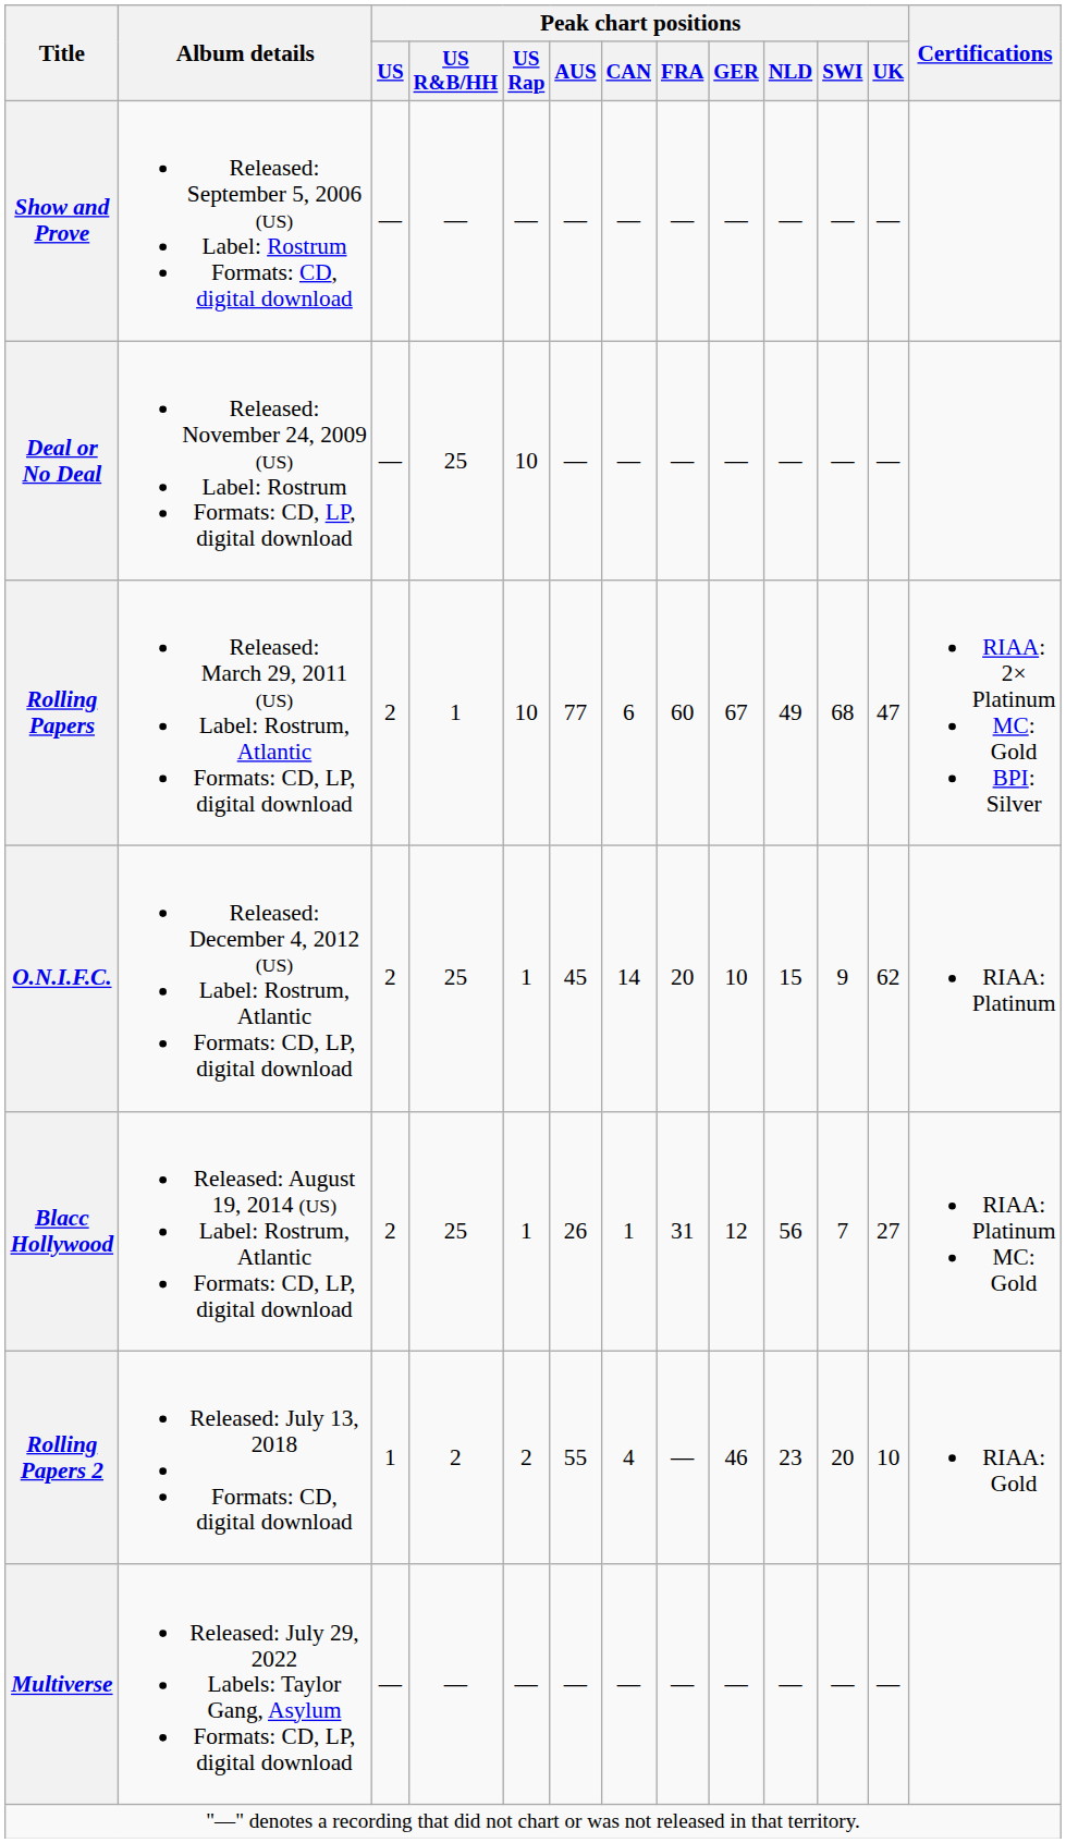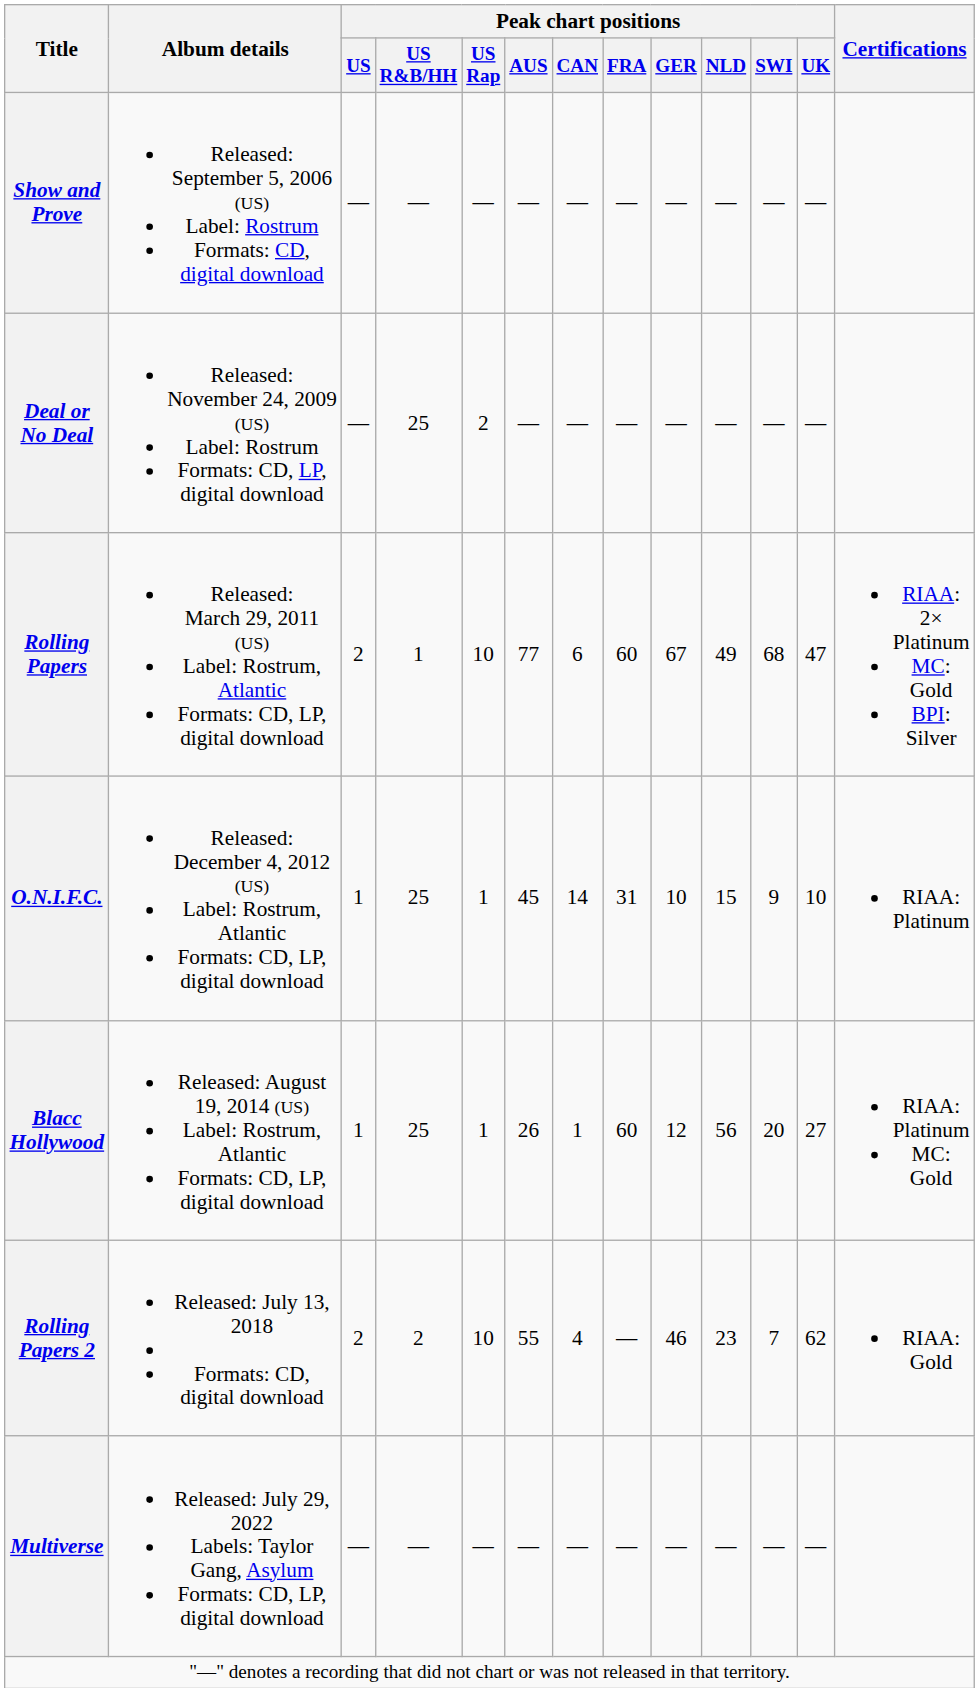Deal or No Deal | Peak chart positions / US Rap: 10 -> 2
O.N.I.F.C. | Peak chart positions / US: 2 -> 1
O.N.I.F.C. | Peak chart positions / FRA: 20 -> 31
O.N.I.F.C. | Peak chart positions / UK: 62 -> 10
Blacc Hollywood | Peak chart positions / US: 2 -> 1
Blacc Hollywood | Peak chart positions / FRA: 31 -> 60
Blacc Hollywood | Peak chart positions / SWI: 7 -> 20
Rolling Papers 2 | Peak chart positions / US: 1 -> 2
Rolling Papers 2 | Peak chart positions / US Rap: 2 -> 10
Rolling Papers 2 | Peak chart positions / SWI: 20 -> 7
Rolling Papers 2 | Peak chart positions / UK: 10 -> 62
